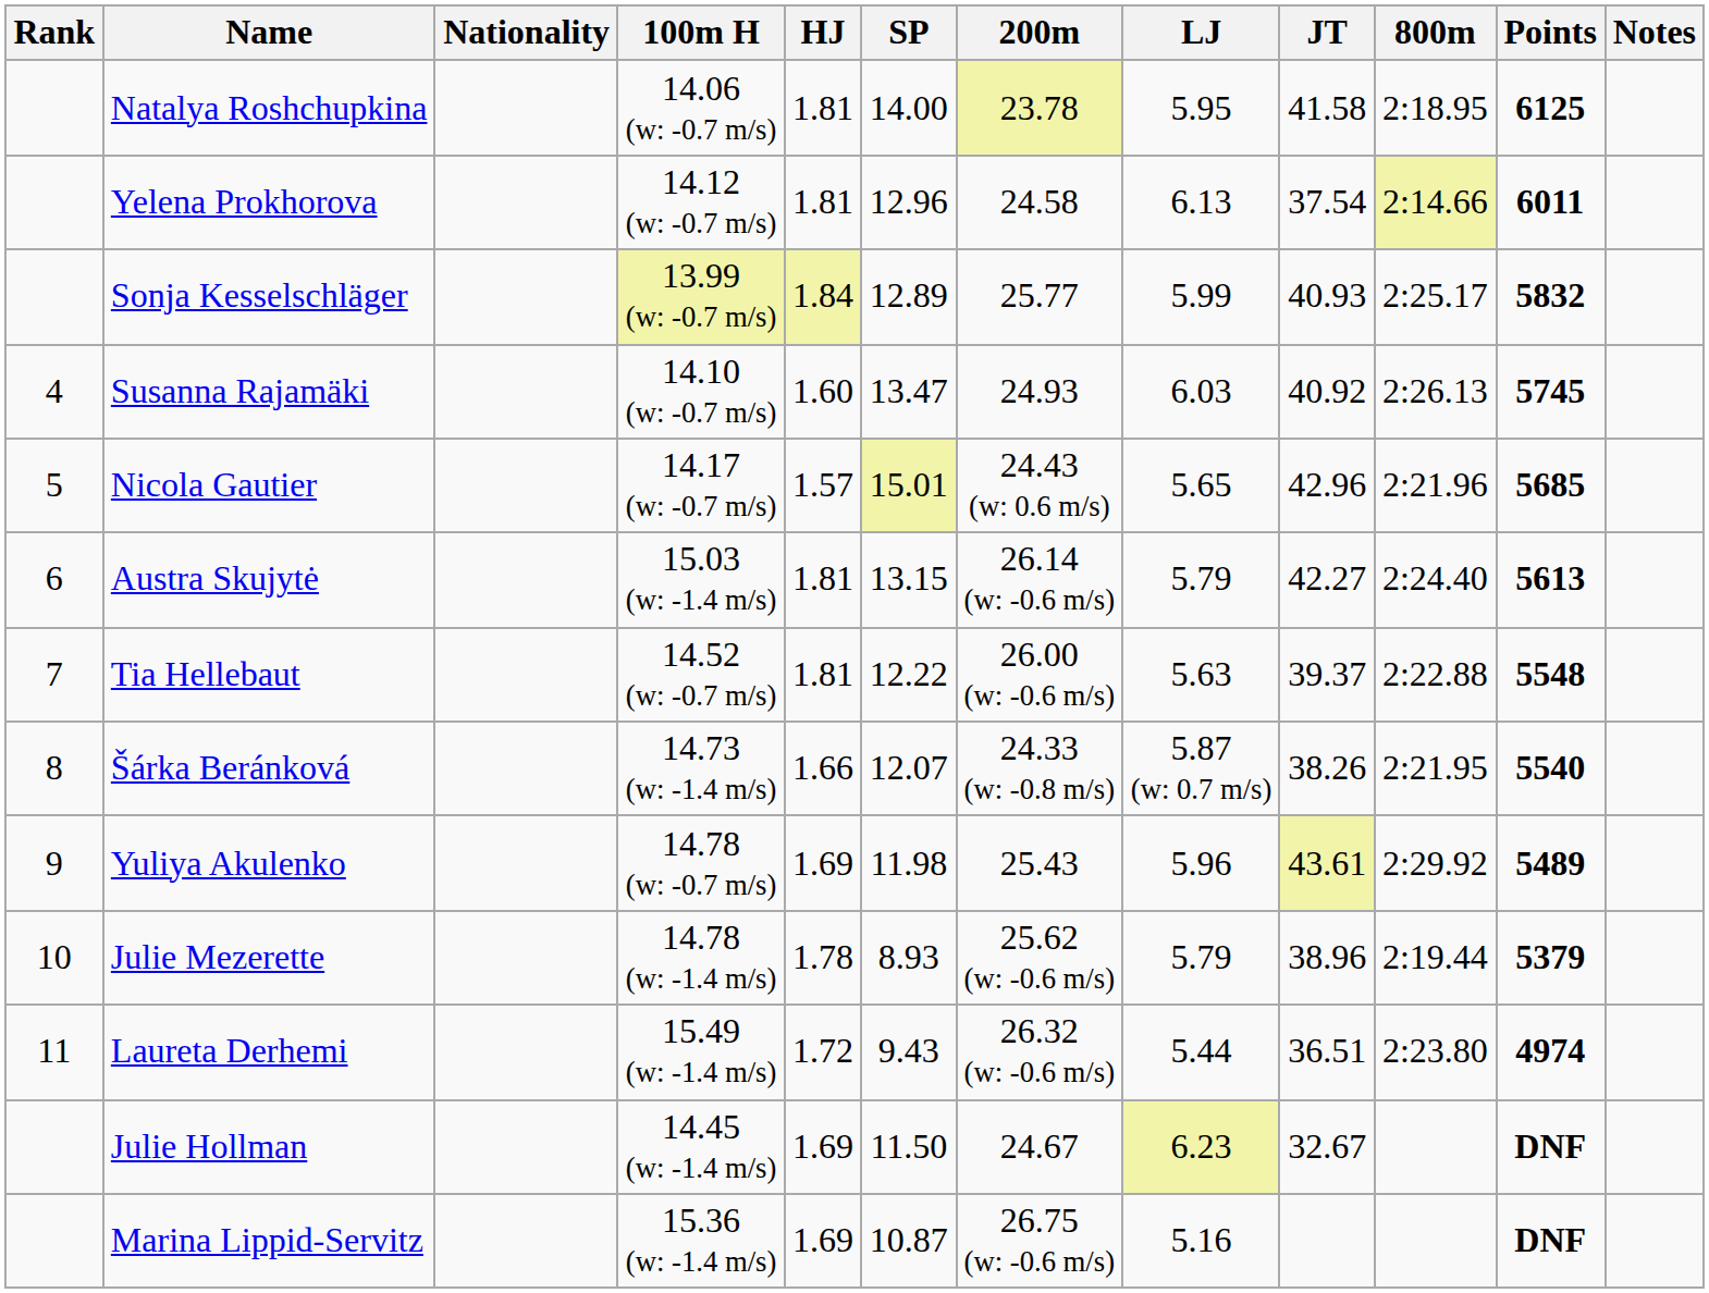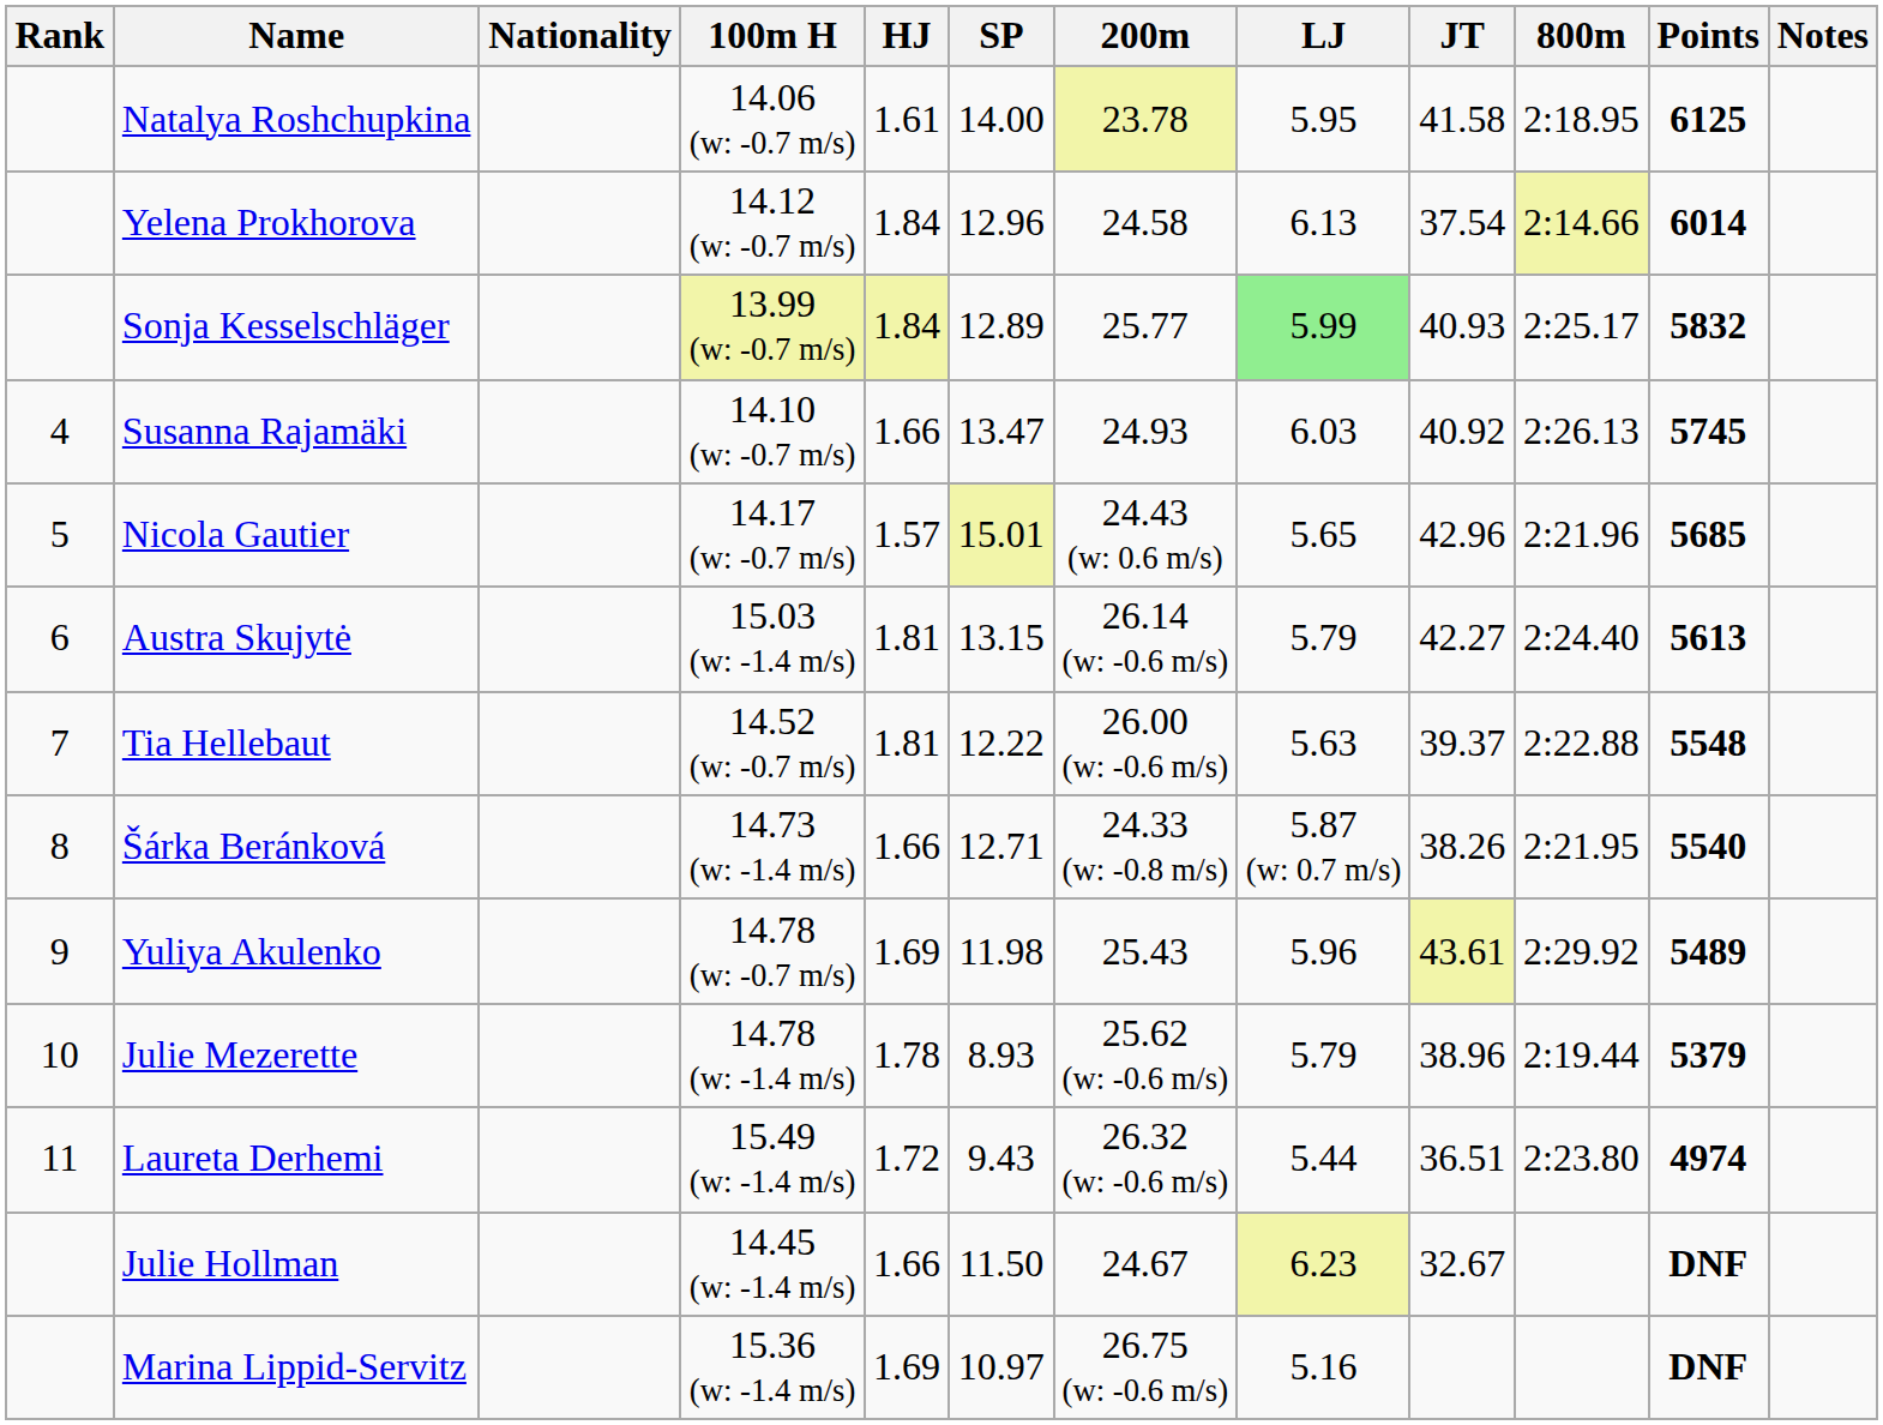Natalya Roshchupkina | HJ: 1.81 -> 1.61
Yelena Prokhorova | HJ: 1.81 -> 1.84
Yelena Prokhorova | Points: 6011 -> 6014
Sonja Kesselschläger | LJ: no background -> lightgreen background
Susanna Rajamäki | HJ: 1.60 -> 1.66
Šárka Beránková | SP: 12.07 -> 12.71
Julie Hollman | HJ: 1.69 -> 1.66
Marina Lippid-Servitz | SP: 10.87 -> 10.97
